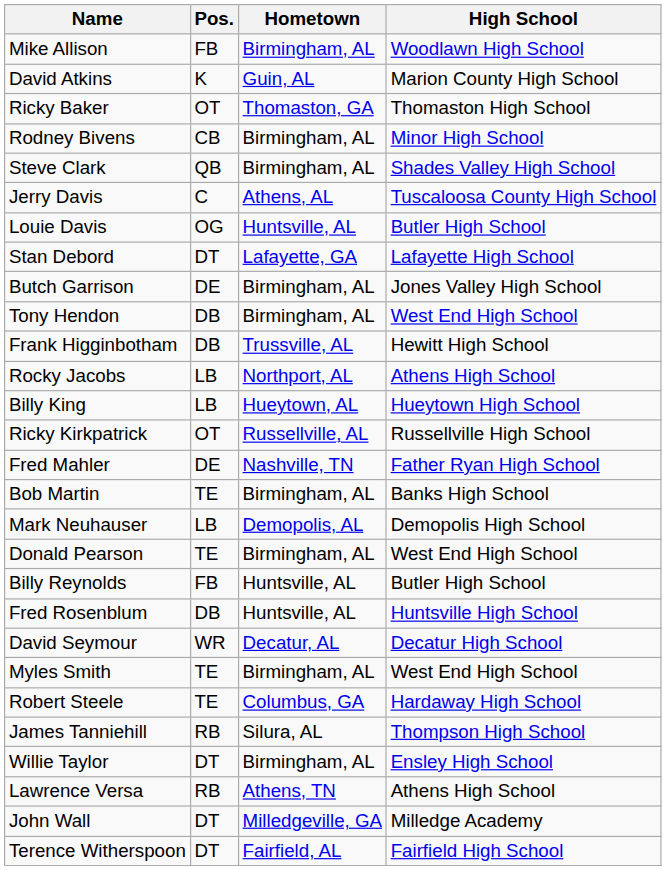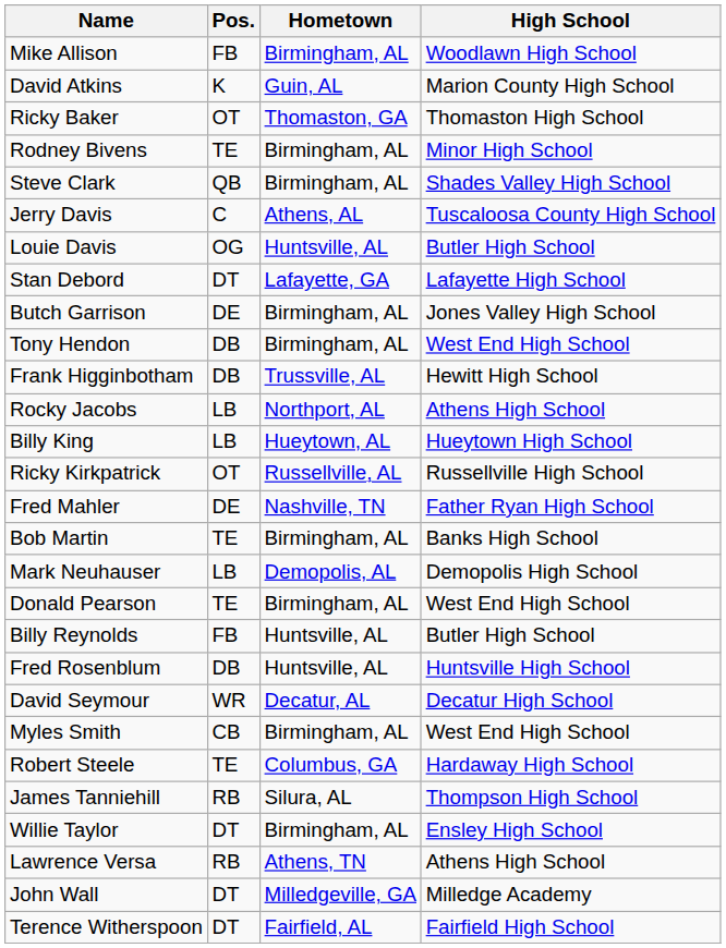Rodney Bivens | Pos.: CB -> TE
Myles Smith | Pos.: TE -> CB
